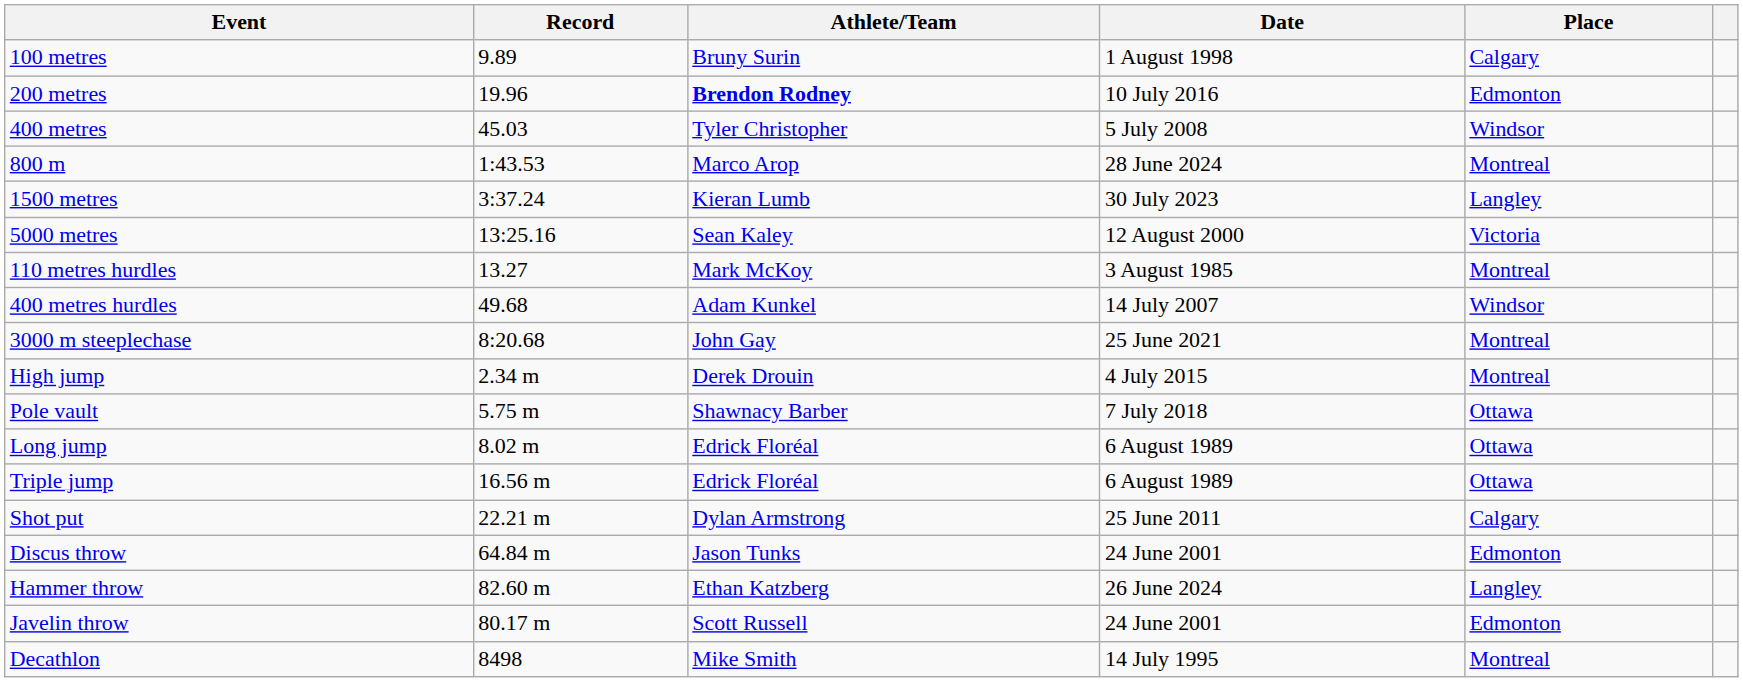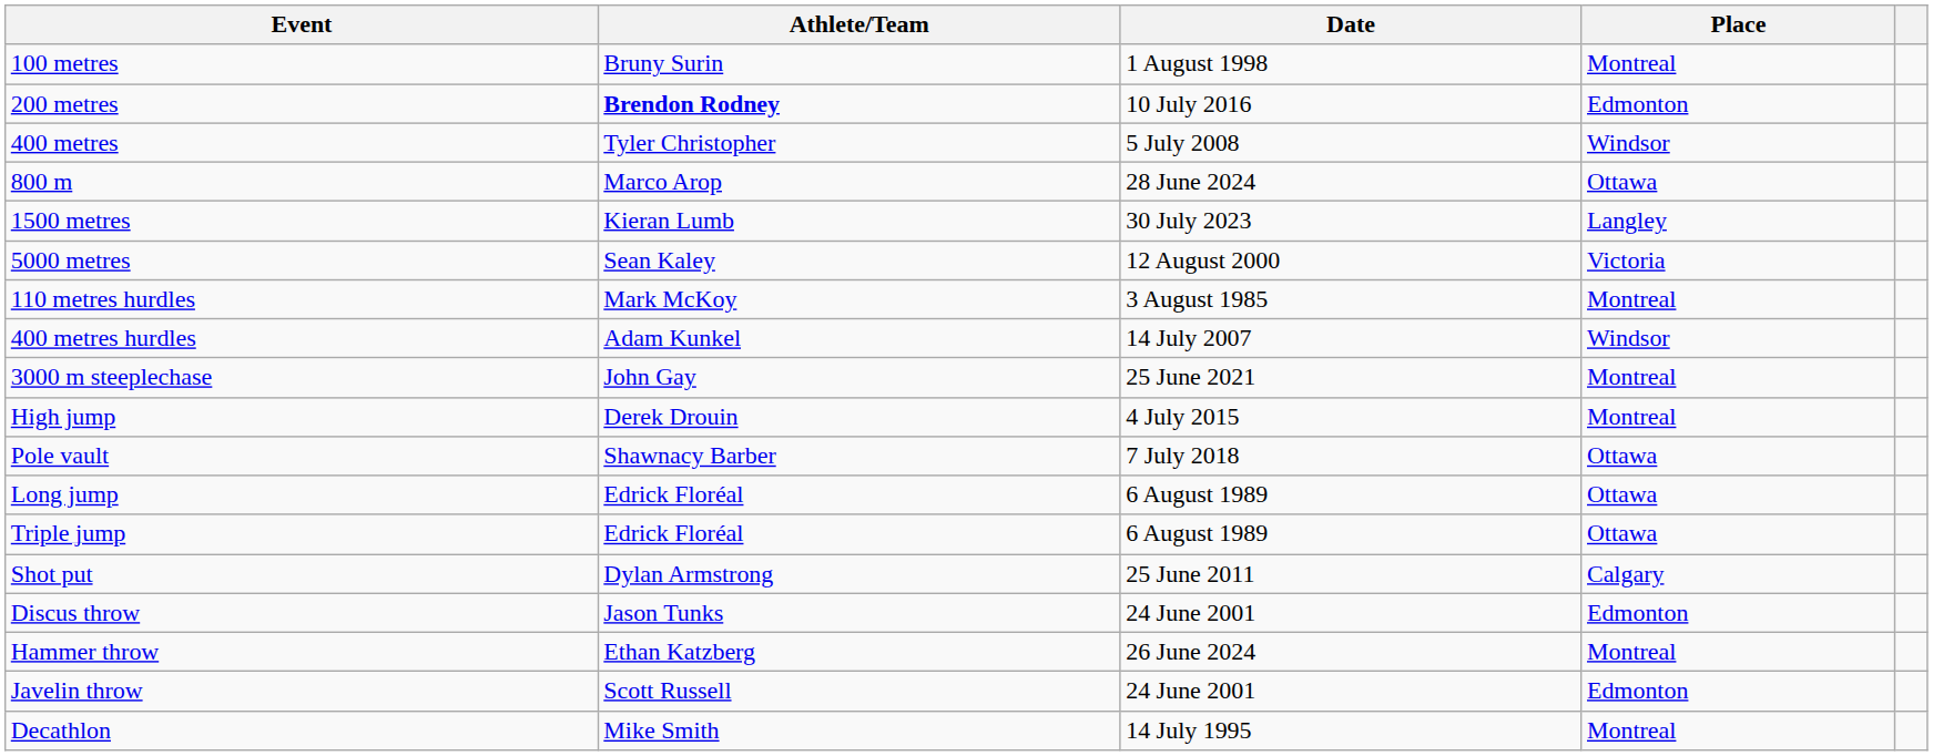- column: Record | 9.89 | 19.96 | 45.03 | 1:43.53 | 3:37.24 | 13:25.16 | 13.27 | 49.68 | 8:20.68 | 2.34 m | 5.75 m | 8.02 m | 16.56 m | 22.21 m | 64.84 m | 82.60 m | 80.17 m | 8498
100 metres | Place: Calgary -> Montreal
800 m | Place: Montreal -> Ottawa
Hammer throw | Place: Langley -> Montreal
